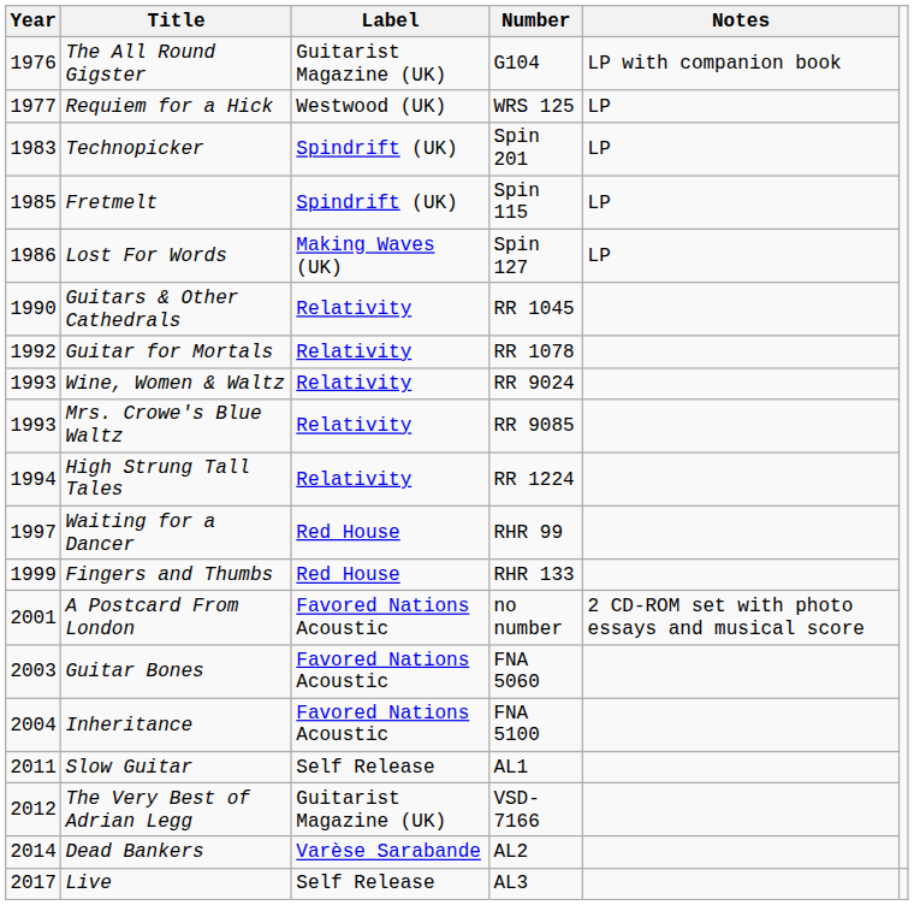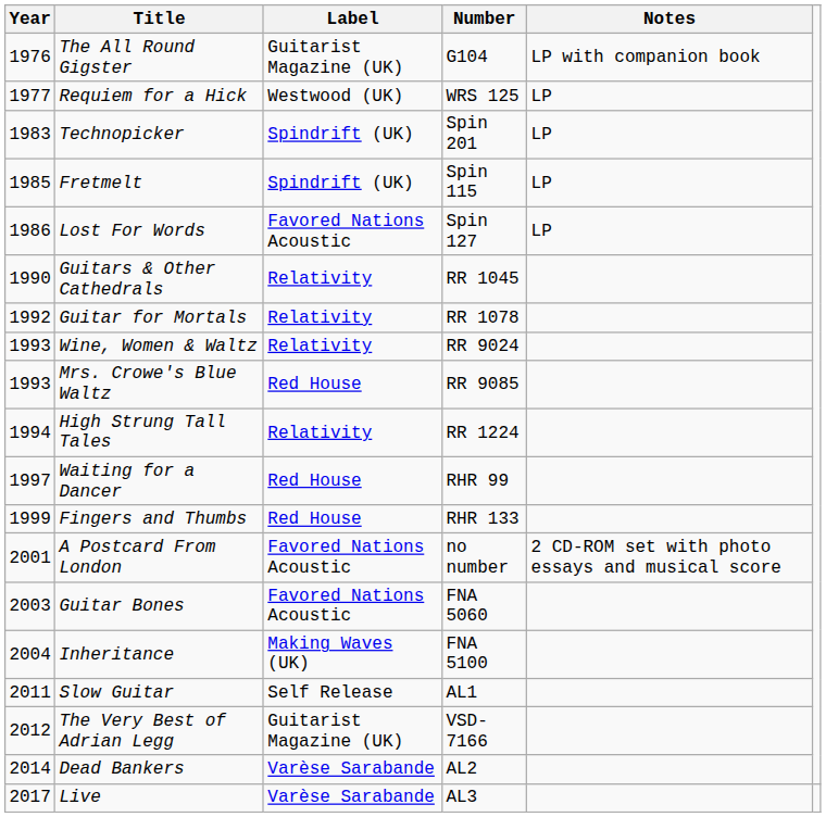Lost For Words | Label: Making Waves (UK) -> Favored Nations Acoustic
Mrs. Crowe's Blue Waltz | Label: Relativity -> Red House
Inheritance | Label: Favored Nations Acoustic -> Making Waves (UK)
Live | Label: Self Release -> Varèse Sarabande
